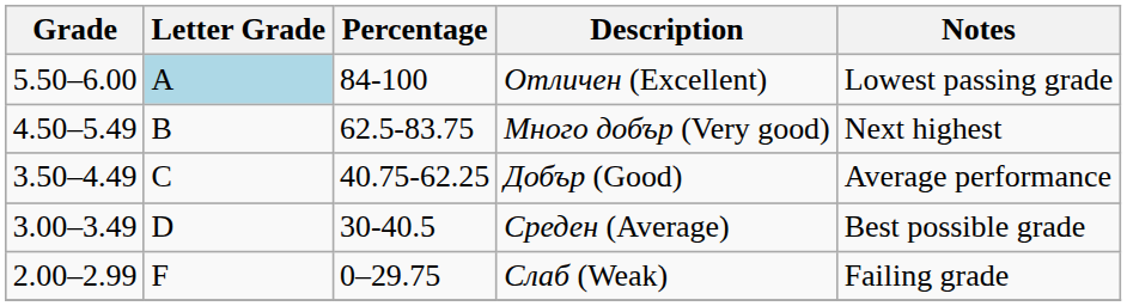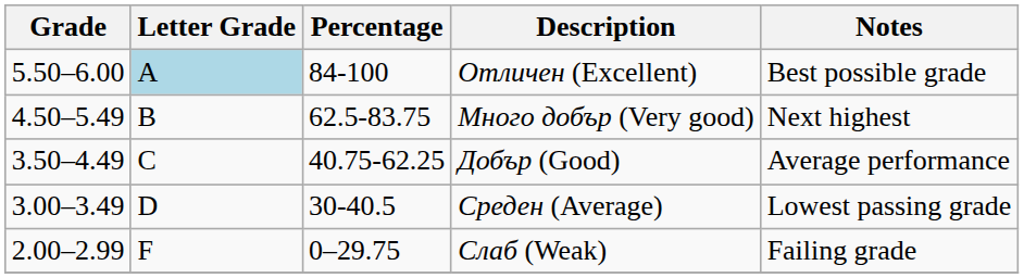Отличен (Excellent) | Notes: Lowest passing grade -> Best possible grade
Среден (Average) | Notes: Best possible grade -> Lowest passing grade
